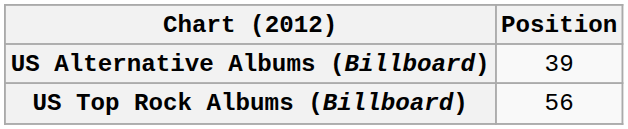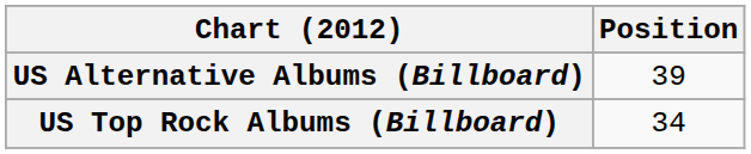US Top Rock Albums (Billboard) | Position: 56 -> 34
